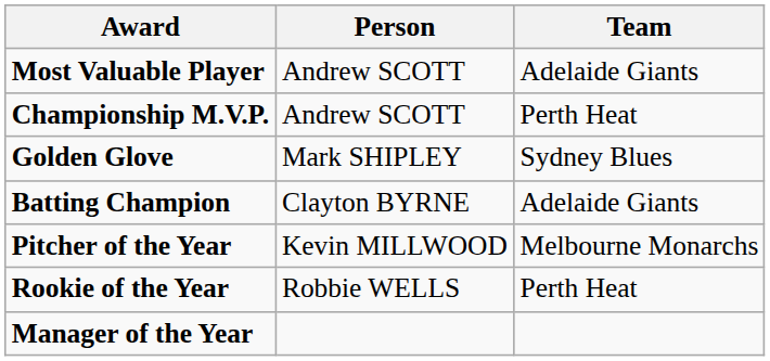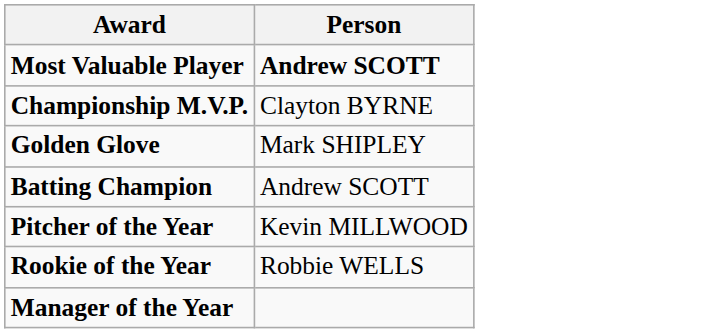- column: Team | Adelaide Giants | Perth Heat | Sydney Blues | Adelaide Giants | Melbourne Monarchs | Perth Heat
Most Valuable Player | Person: normal -> bold
Championship M.V.P. | Person: Andrew SCOTT -> Clayton BYRNE
Batting Champion | Person: Clayton BYRNE -> Andrew SCOTT
